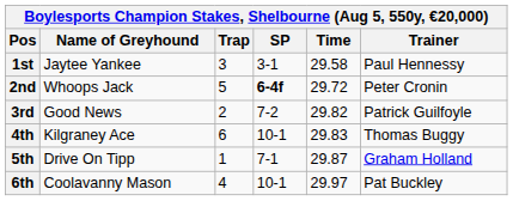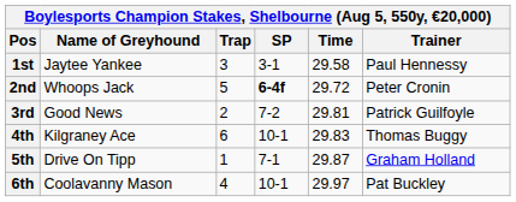3rd | Time: 29.82 -> 29.81
